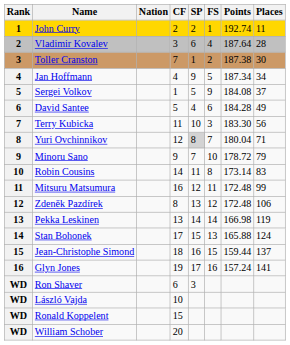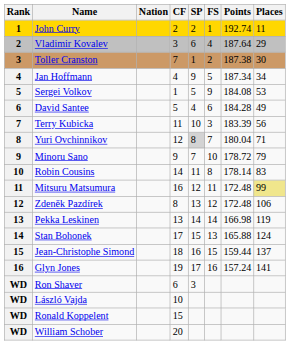Vladimir Kovalev | Places: 28 -> 29
Sergei Volkov | Places: 37 -> 53
Terry Kubicka | Points: 183.30 -> 183.39
Robin Cousins | Points: 173.14 -> 178.14
Mitsuru Matsumura | Places: no background -> khaki background
